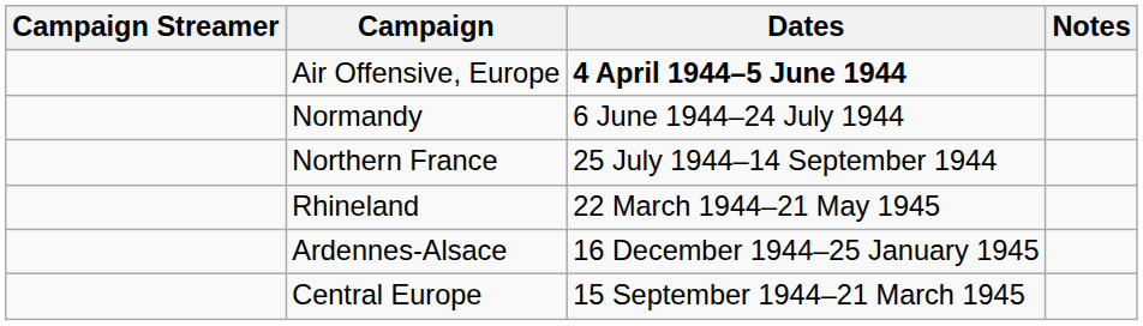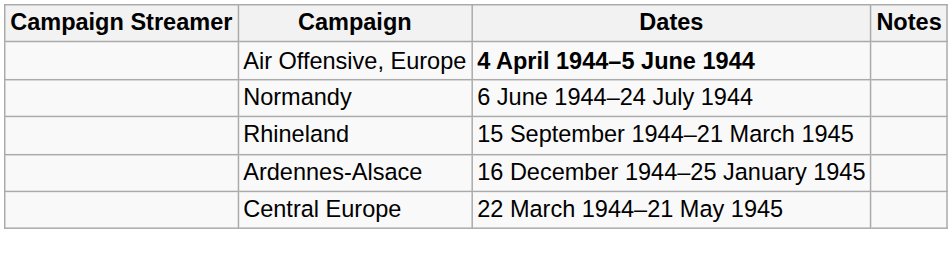- row: Northern France | 25 July 1944–14 September 1944
Rhineland | Dates: 22 March 1944–21 May 1945 -> 15 September 1944–21 March 1945
Central Europe | Dates: 15 September 1944–21 March 1945 -> 22 March 1944–21 May 1945
